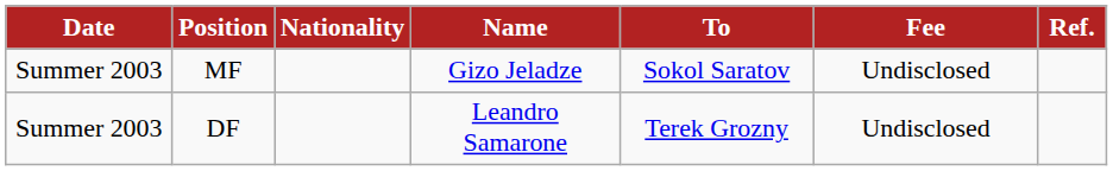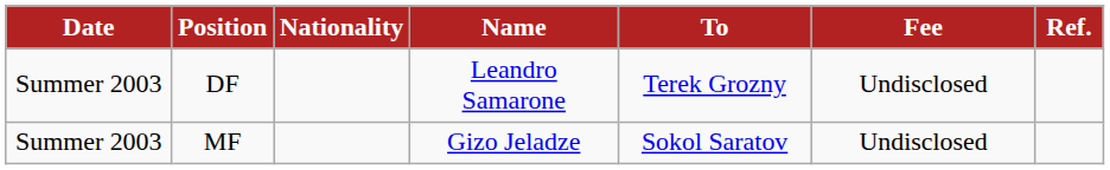rows swapped: DF <-> MF
